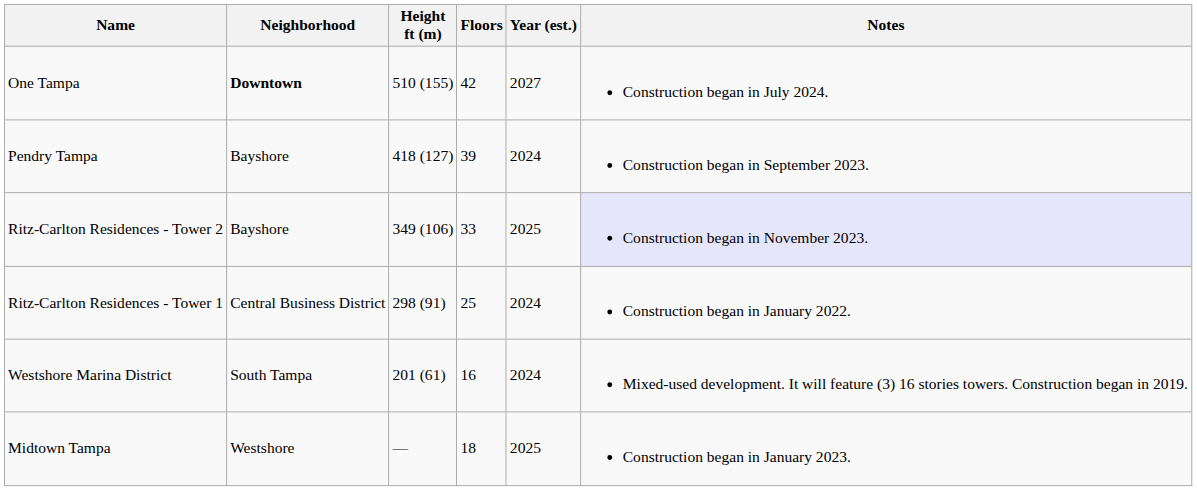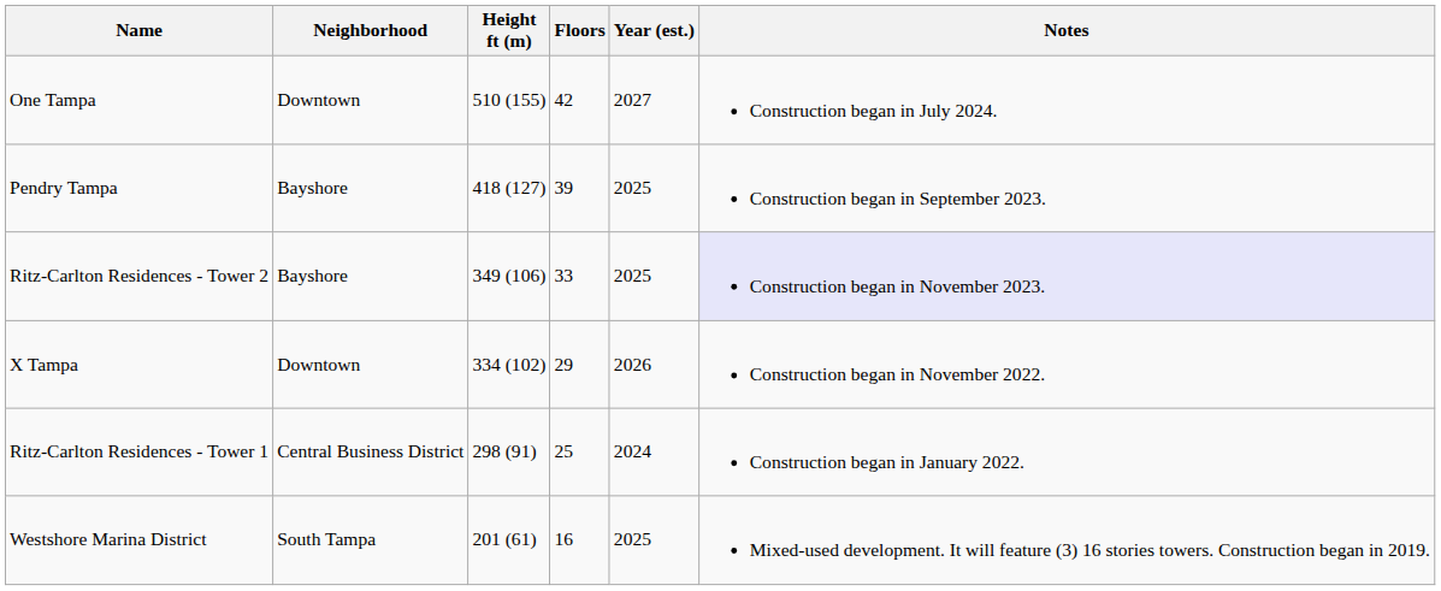One Tampa | Neighborhood: bold -> normal
Pendry Tampa | Year (est.): 2024 -> 2025
+ row: X Tampa | Downtown | 334 (102) | 29 | 2026 | Construction began in November 2022.
Westshore Marina District | Year (est.): 2024 -> 2025
- row: Midtown Tampa | Westshore | — | 18 | 2025 | Construction began in January 2023.
